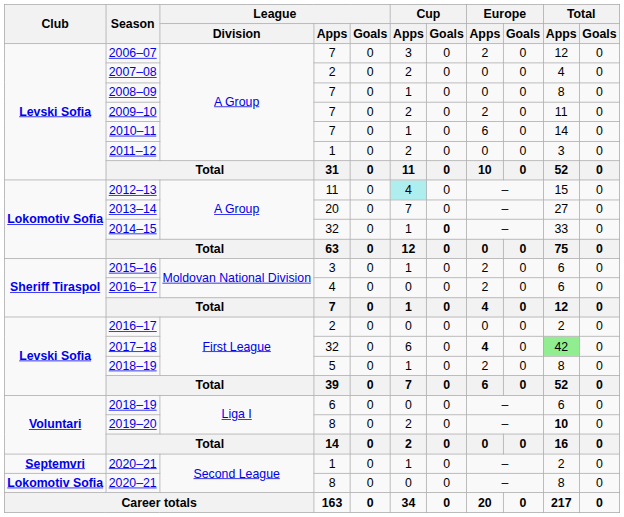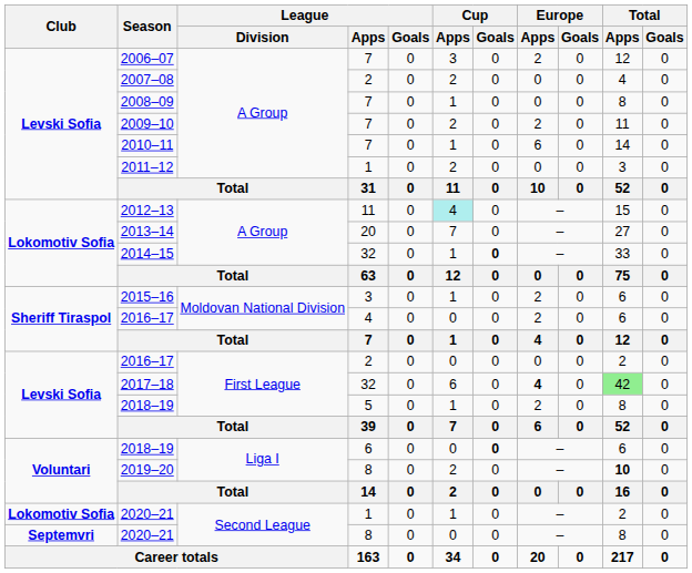2018–19 / 6 | Cup / Goals: normal -> bold
2020–21 / 1 | Club: Septemvri -> Lokomotiv Sofia
2020–21 / 8 | Club: Lokomotiv Sofia -> Septemvri
